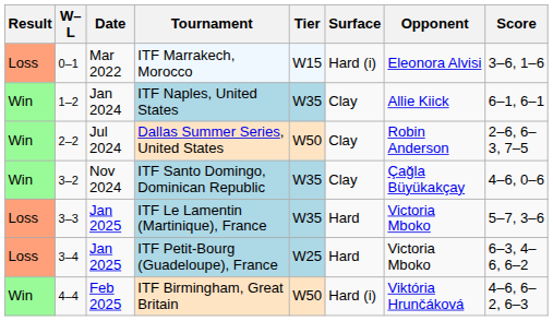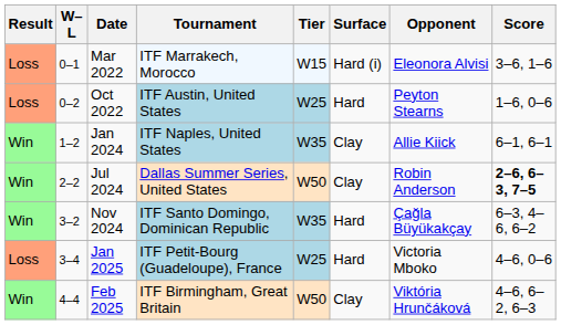+ row: Loss | 0–2 | Oct 2022 | ITF Austin, United States | W25 | Hard | Peyton Stearns | 1–6, 0–6
Dallas Summer Series, United States | Score: normal -> bold
ITF Santo Domingo, Dominican Republic | Surface: Clay -> Hard
ITF Santo Domingo, Dominican Republic | Score: 4–6, 0–6 -> 6–3, 4–6, 6–2
- row: Loss | 3–3 | Jan 2025 | ITF Le Lamentin (Martinique), France | W35 | Hard | Victoria Mboko | 5–7, 3–6
ITF Petit-Bourg (Guadeloupe), France | Score: 6–3, 4–6, 6–2 -> 4–6, 0–6
ITF Birmingham, Great Britain | Surface: Hard (i) -> Clay
